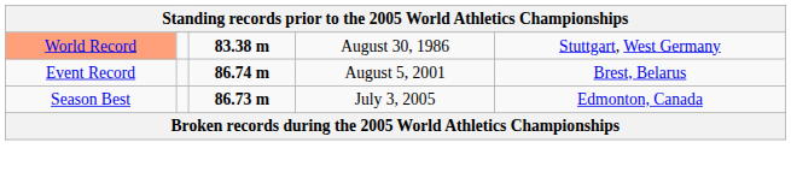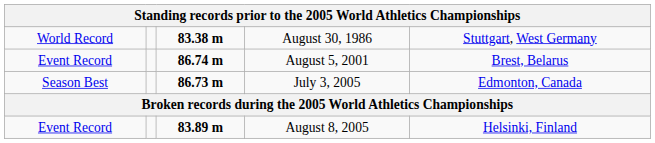August 30, 1986 | column 1: lightsalmon background -> no background
+ row: Event Record | 83.89 m | August 8, 2005 | Helsinki, Finland
